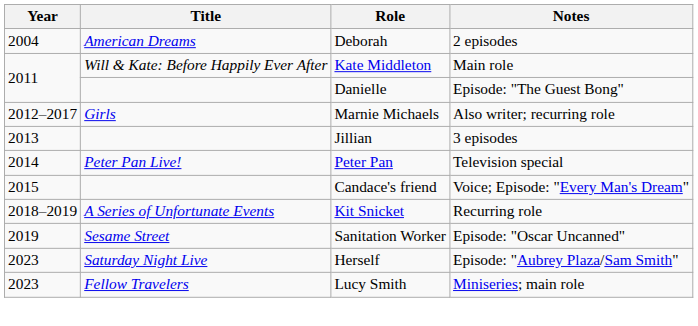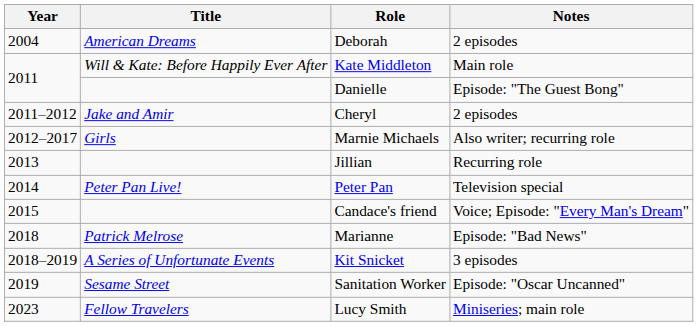+ row: 2011–2012 | Jake and Amir | Cheryl | 2 episodes
Jillian | Notes: 3 episodes -> Recurring role
+ row: 2018 | Patrick Melrose | Marianne | Episode: "Bad News"
Kit Snicket | Notes: Recurring role -> 3 episodes
- row: 2023 | Saturday Night Live | Herself | Episode: "Aubrey Plaza/Sam Smith"
